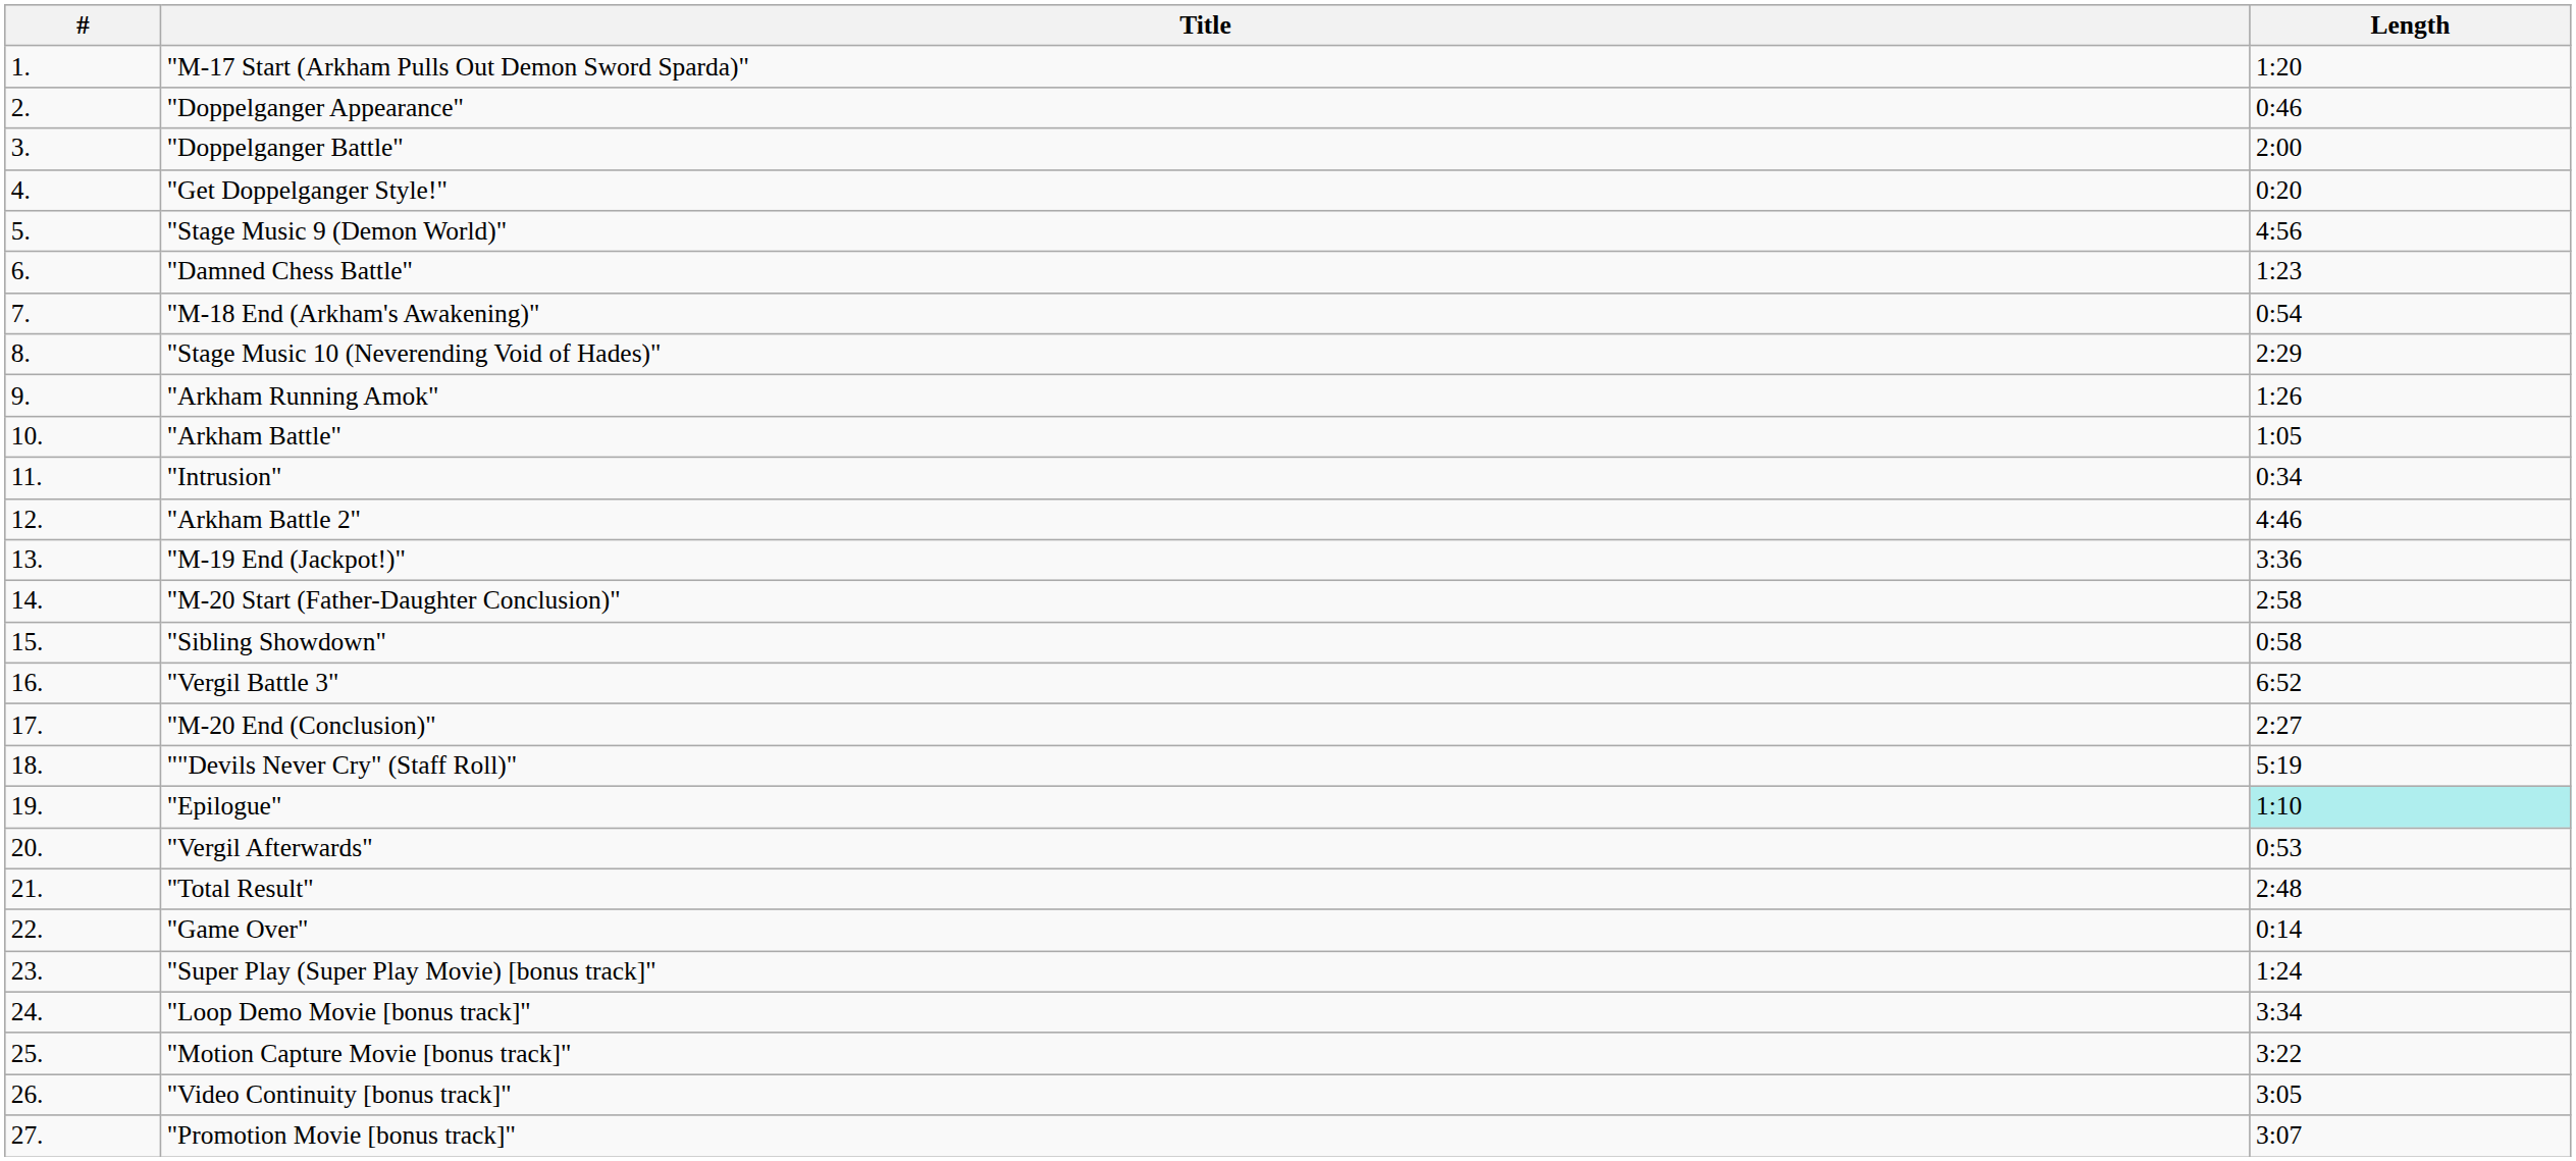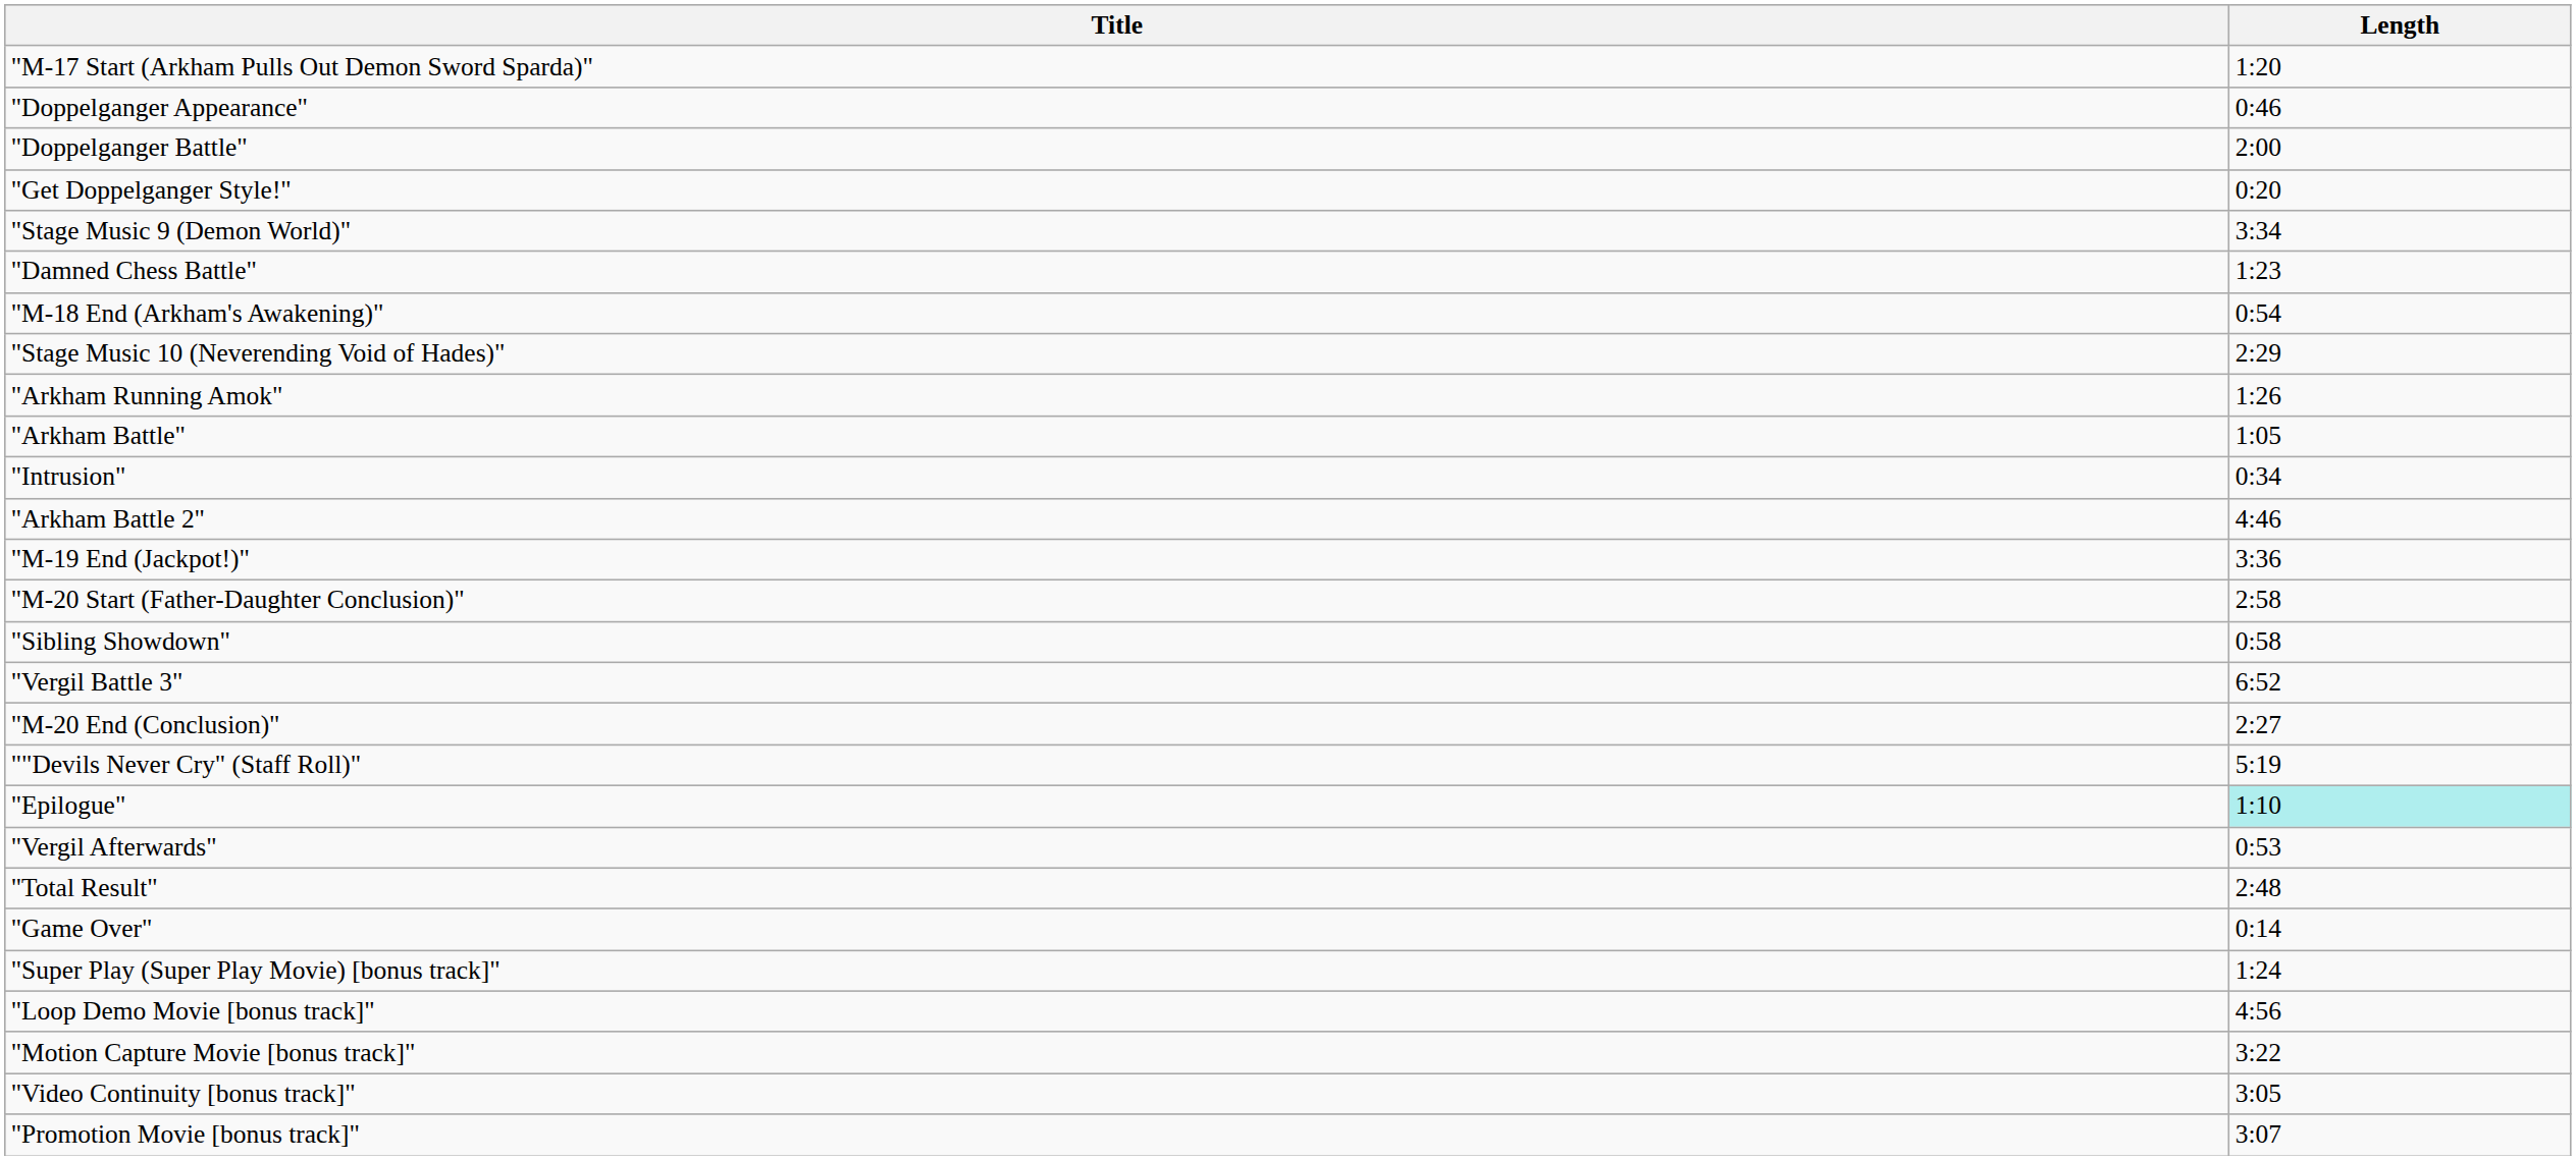- column: # | 1. | 2. | 3. | 4. | 5. | 6. | 7. | 8. | 9. | 10. | 11. | 12. | 13. | 14. | 15. | 16. | 17. | 18. | 19. | 20. | 21. | 22. | 23. | 24. | 25. | 26. | 27.
"Stage Music 9 (Demon World)" | Length: 4:56 -> 3:34
"Loop Demo Movie [bonus track]" | Length: 3:34 -> 4:56
